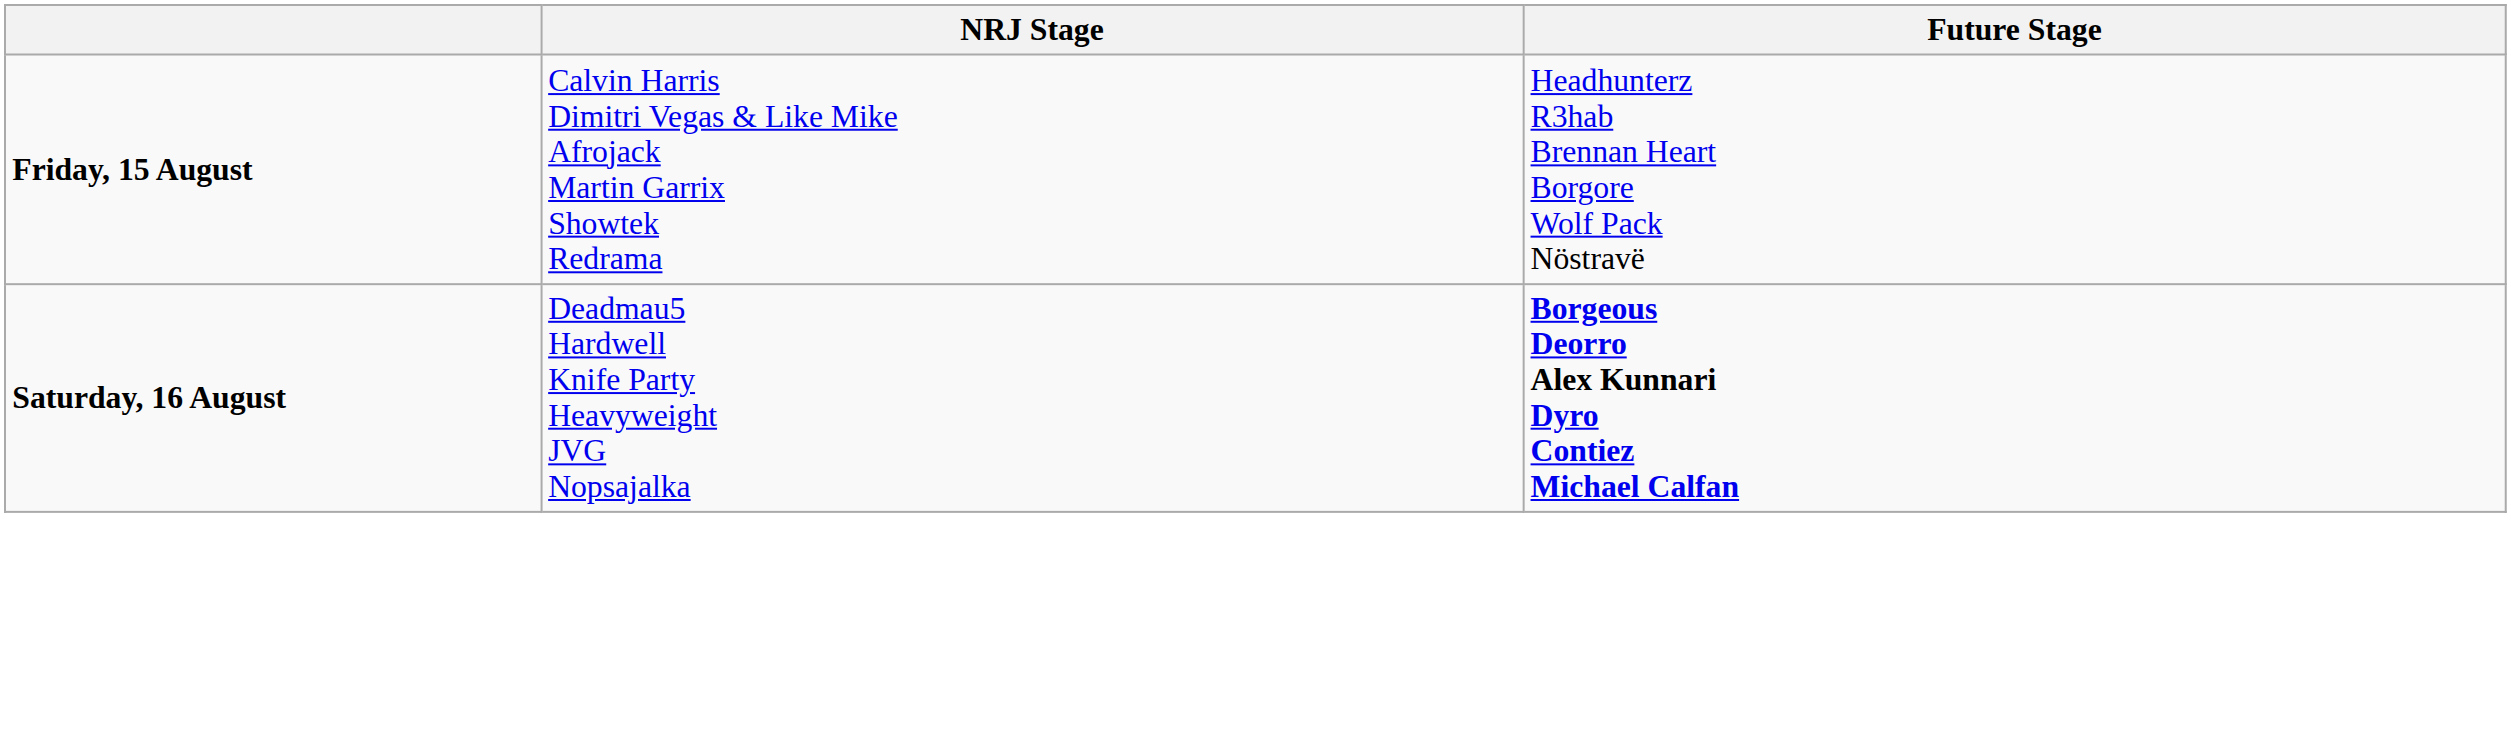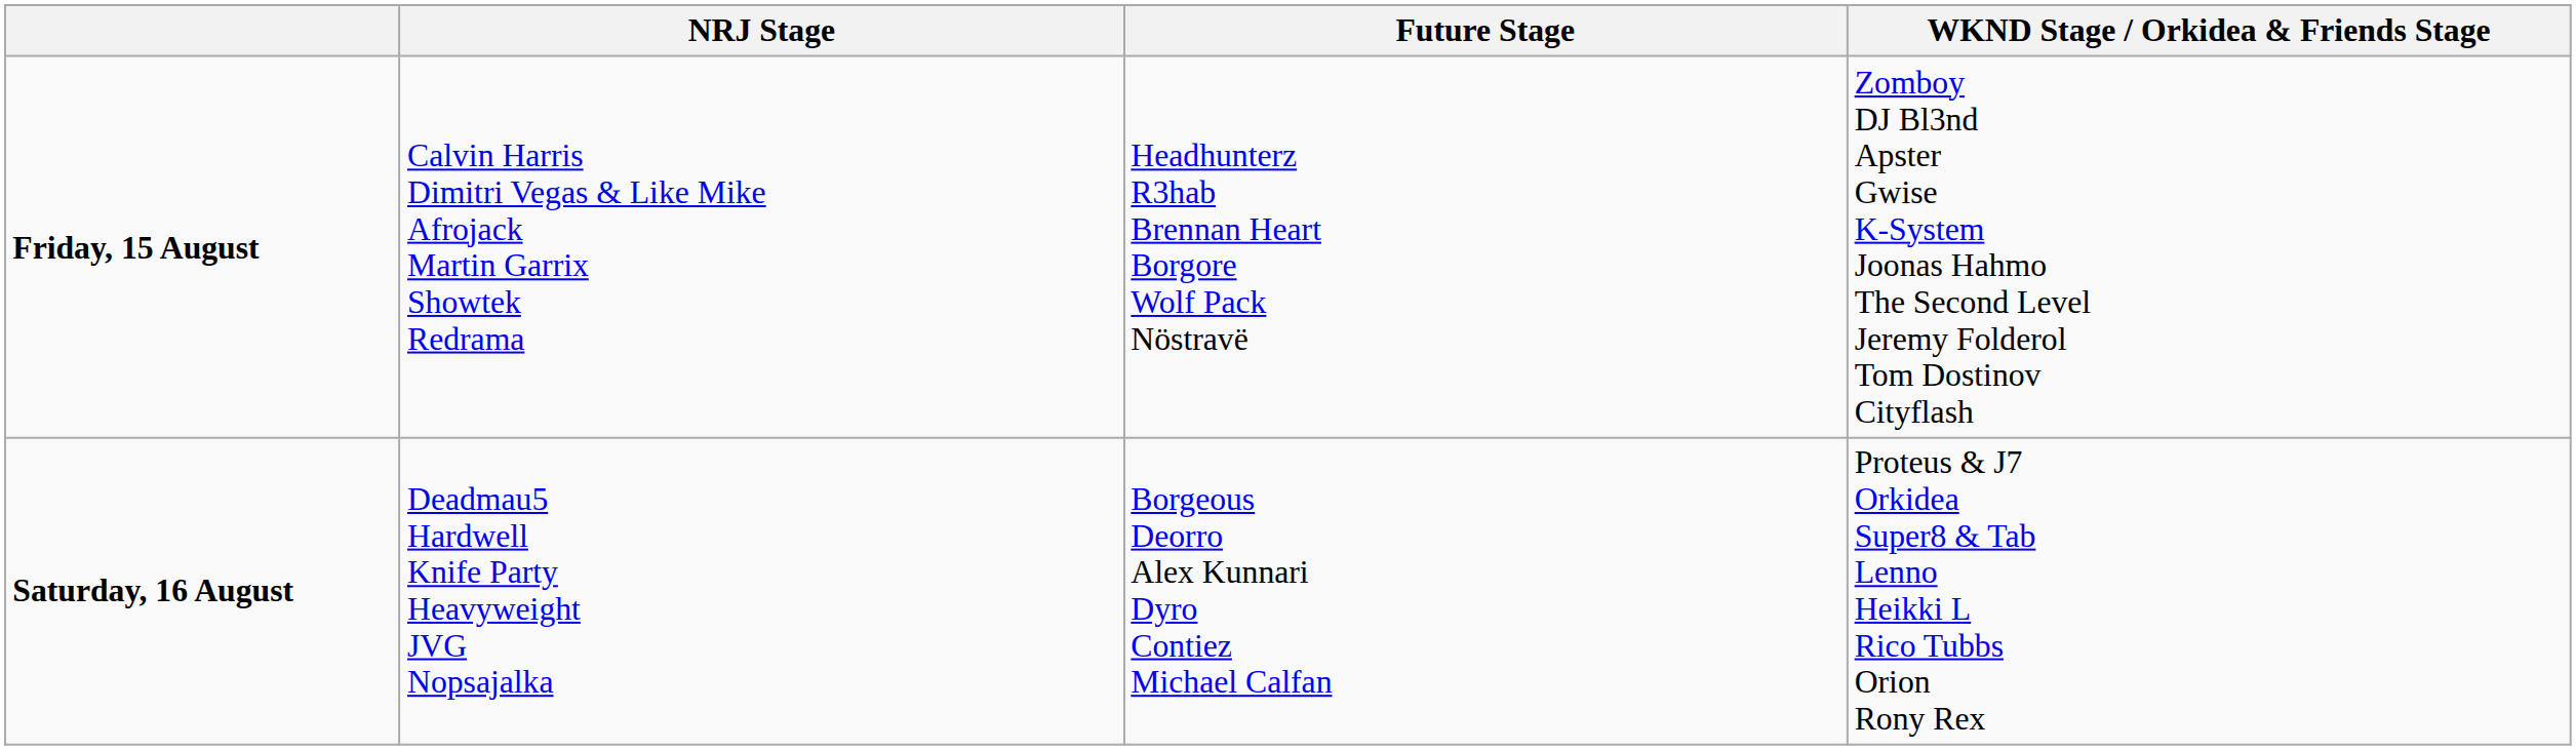+ column: WKND Stage / Orkidea & Friends Stage | Zomboy DJ Bl3nd Apster Gwise K-System Joonas Hahmo The Second Level Jeremy Folderol Tom Dostinov Cityflash | Proteus & J7 Orkidea Super8 & Tab Lenno Heikki L Rico Tubbs Orion Rony Rex
Saturday, 16 August | Future Stage: bold -> normal
